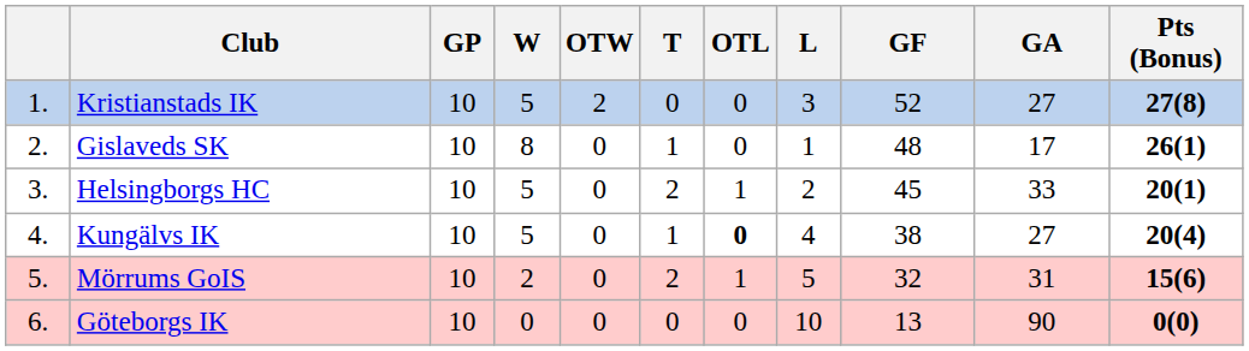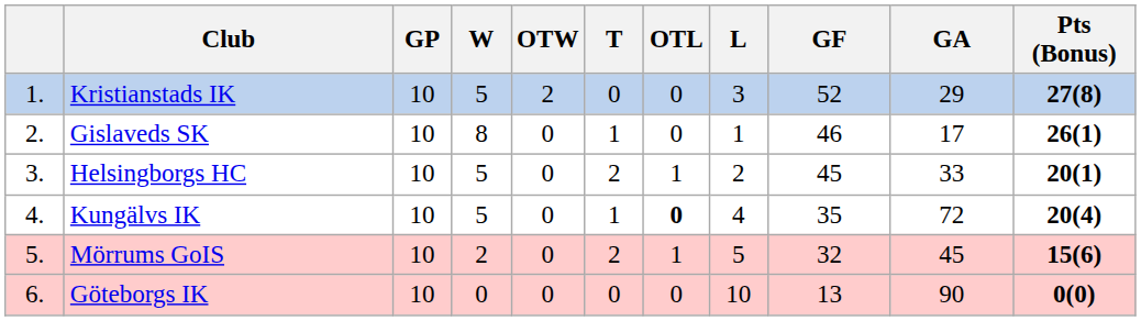Kristianstads IK | GA: 27 -> 29
Gislaveds SK | GF: 48 -> 46
Kungälvs IK | GF: 38 -> 35
Kungälvs IK | GA: 27 -> 72
Mörrums GoIS | GA: 31 -> 45
